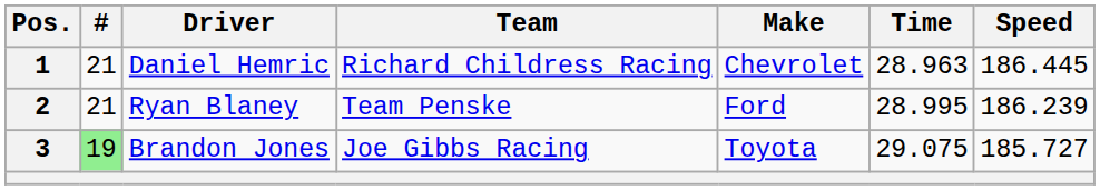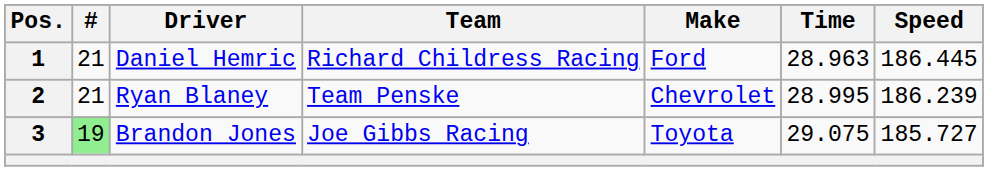1 | Make: Chevrolet -> Ford
2 | Make: Ford -> Chevrolet
